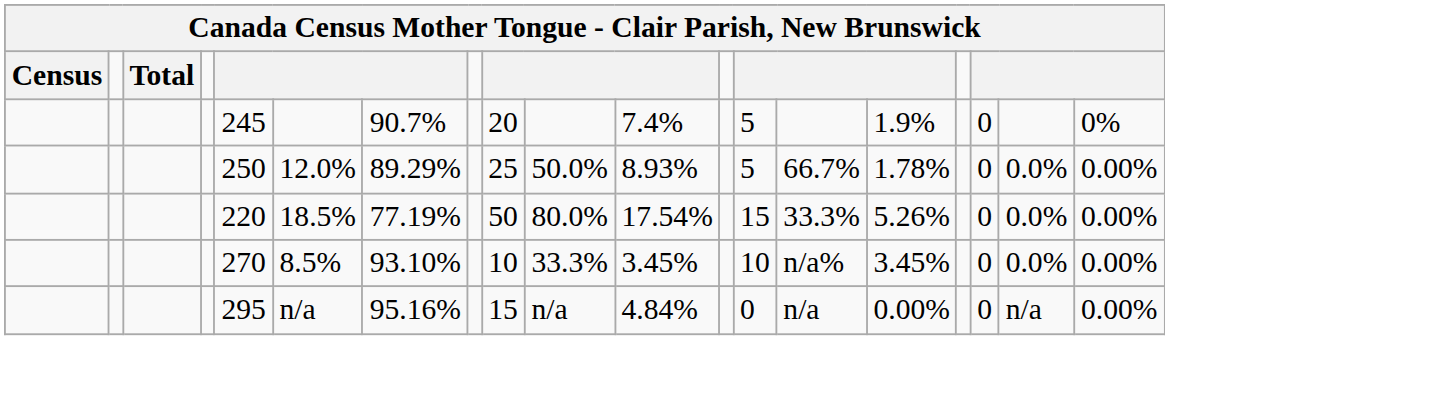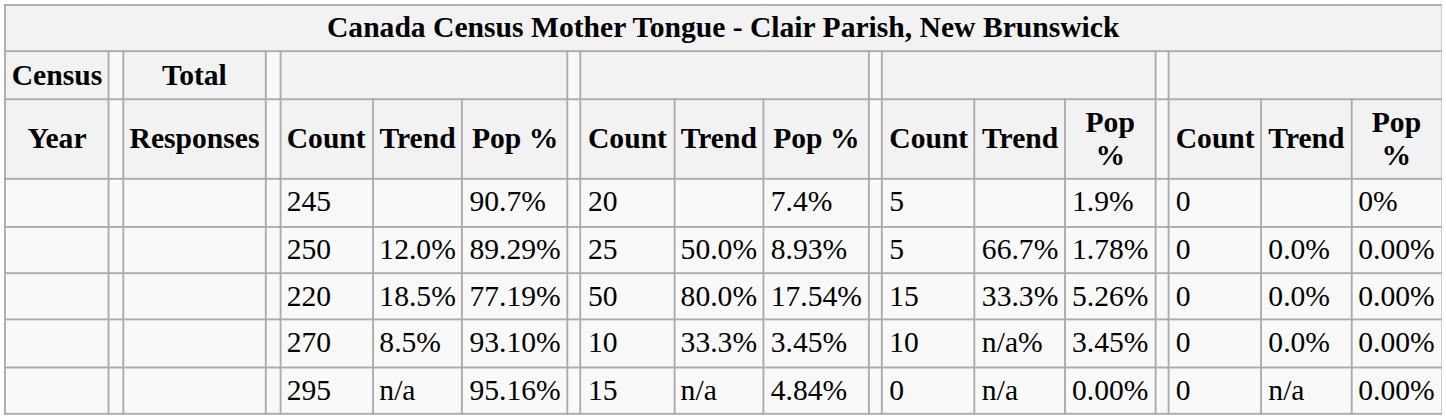+ row: Year | Responses | Count | Trend | Pop % | Count | Trend | Pop % | Count | Trend | Pop % | Count | Trend | Pop %
